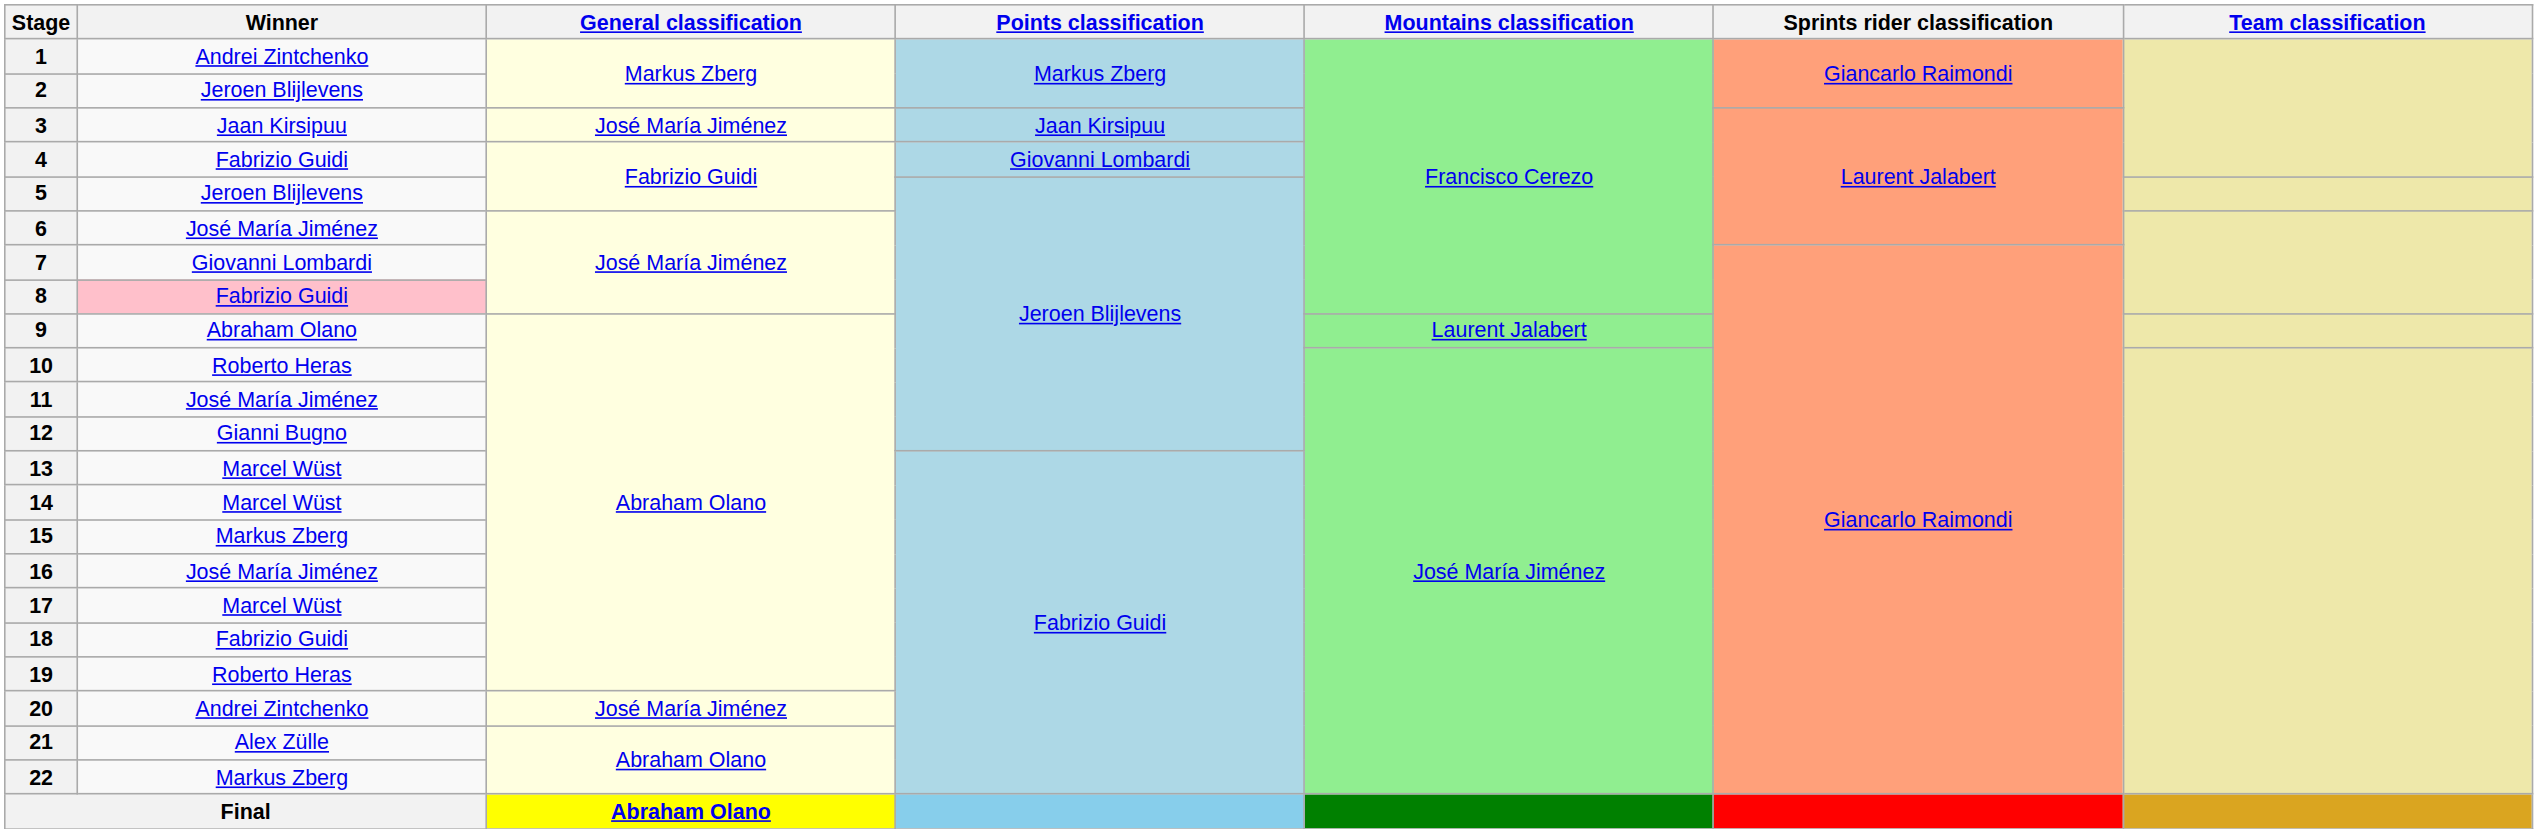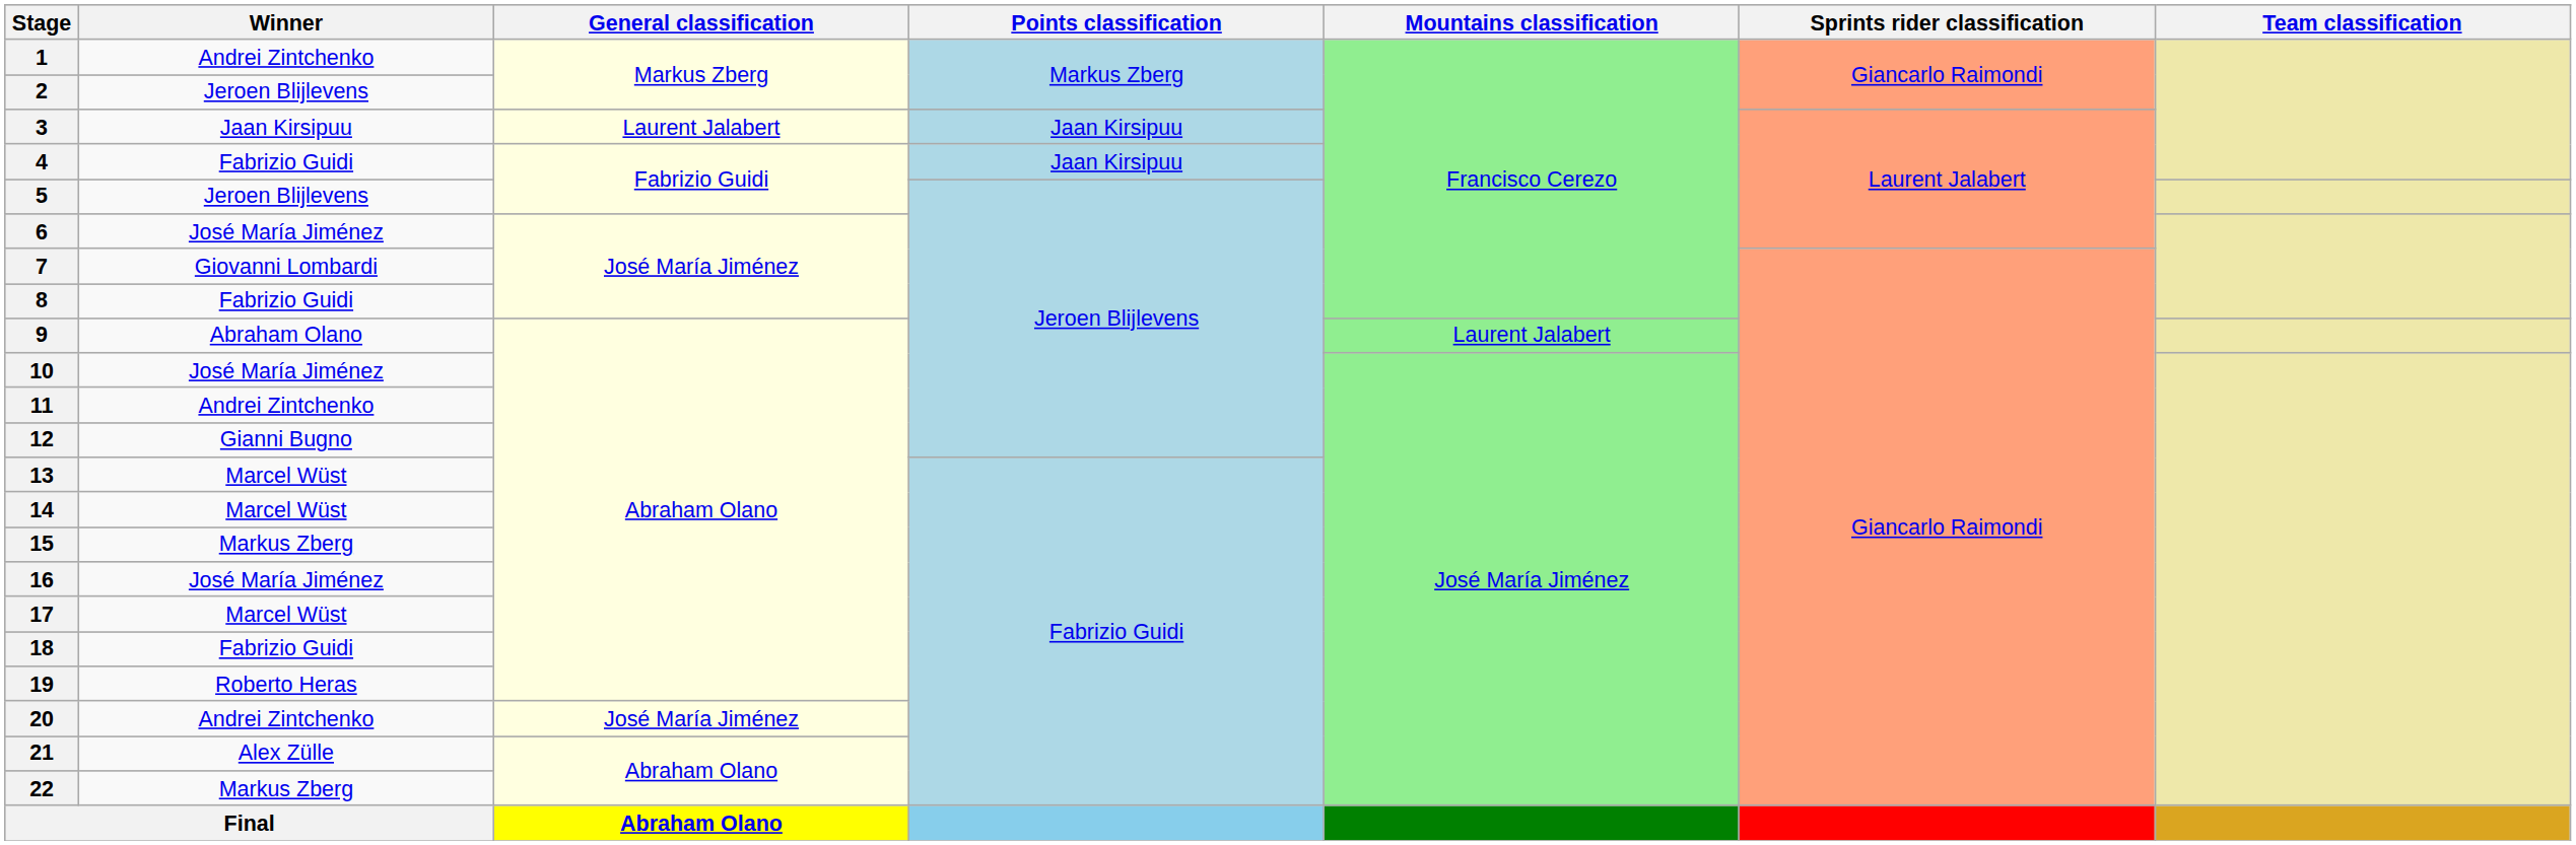3 | General classification: José María Jiménez -> Laurent Jalabert
4 | Points classification: Giovanni Lombardi -> Jaan Kirsipuu
8 | Winner: pink background -> no background
10 | Winner: Roberto Heras -> José María Jiménez
11 | Winner: José María Jiménez -> Andrei Zintchenko
